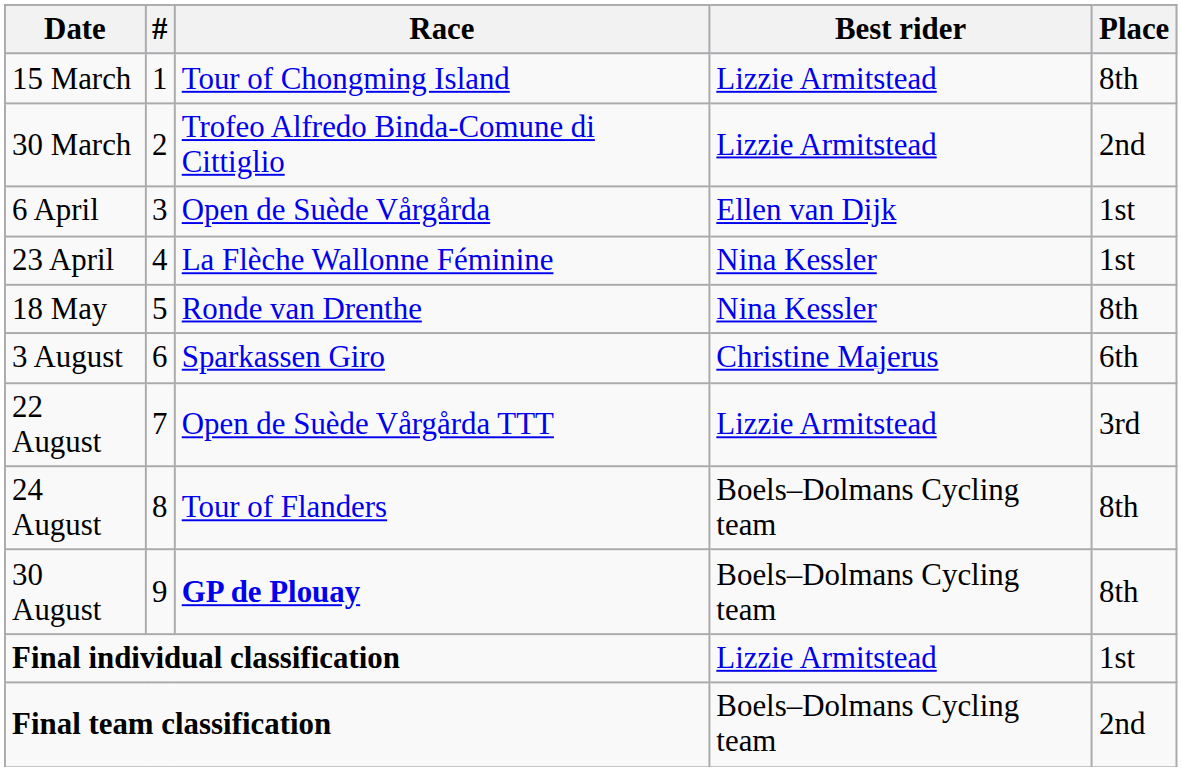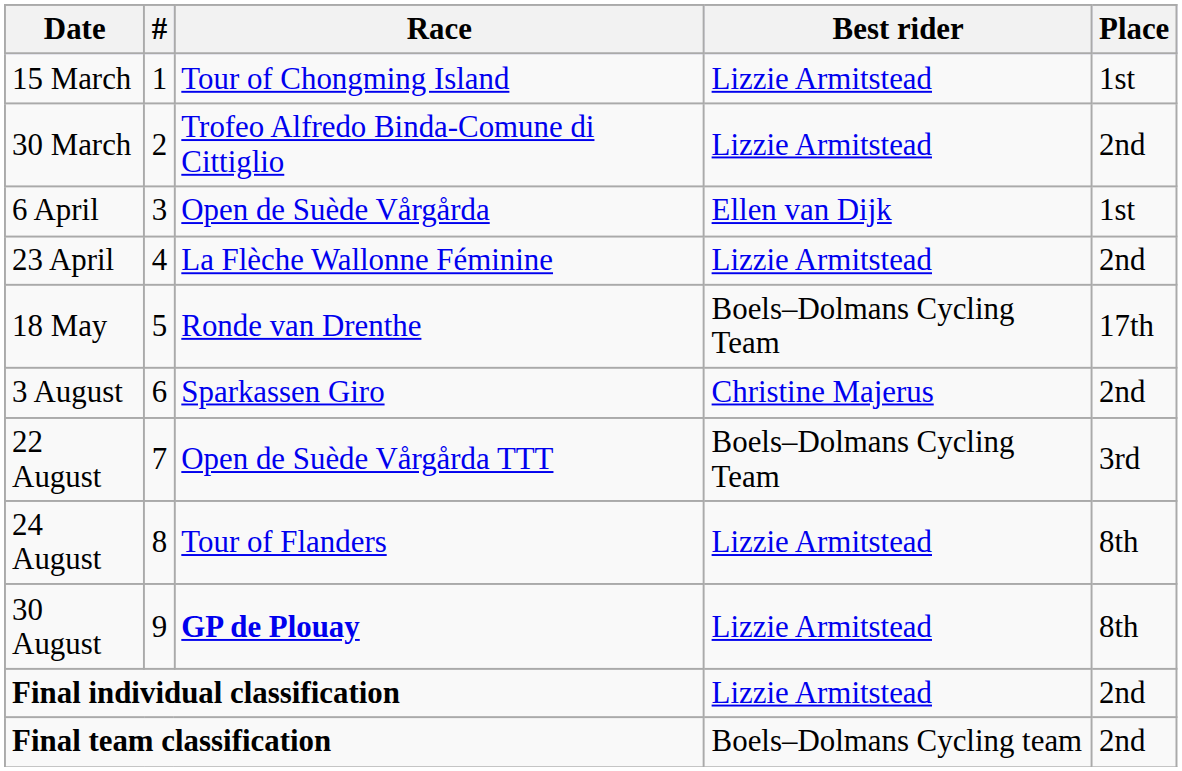15 March | Place: 8th -> 1st
23 April | Best rider: Nina Kessler -> Lizzie Armitstead
23 April | Place: 1st -> 2nd
18 May | Best rider: Nina Kessler -> Boels–Dolmans Cycling Team
18 May | Place: 8th -> 17th
3 August | Place: 6th -> 2nd
22 August | Best rider: Lizzie Armitstead -> Boels–Dolmans Cycling Team
24 August | Best rider: Boels–Dolmans Cycling team -> Lizzie Armitstead
30 August | Best rider: Boels–Dolmans Cycling team -> Lizzie Armitstead
Final individual classification | Place: 1st -> 2nd
